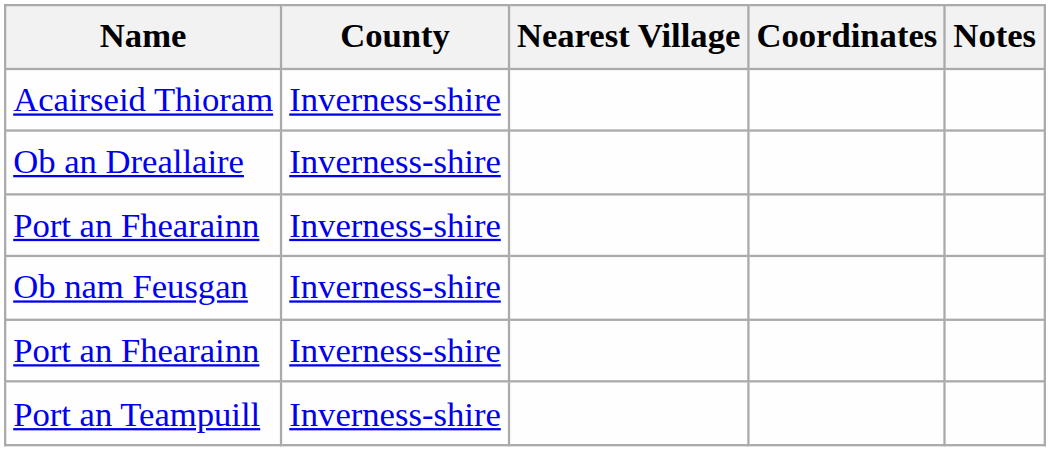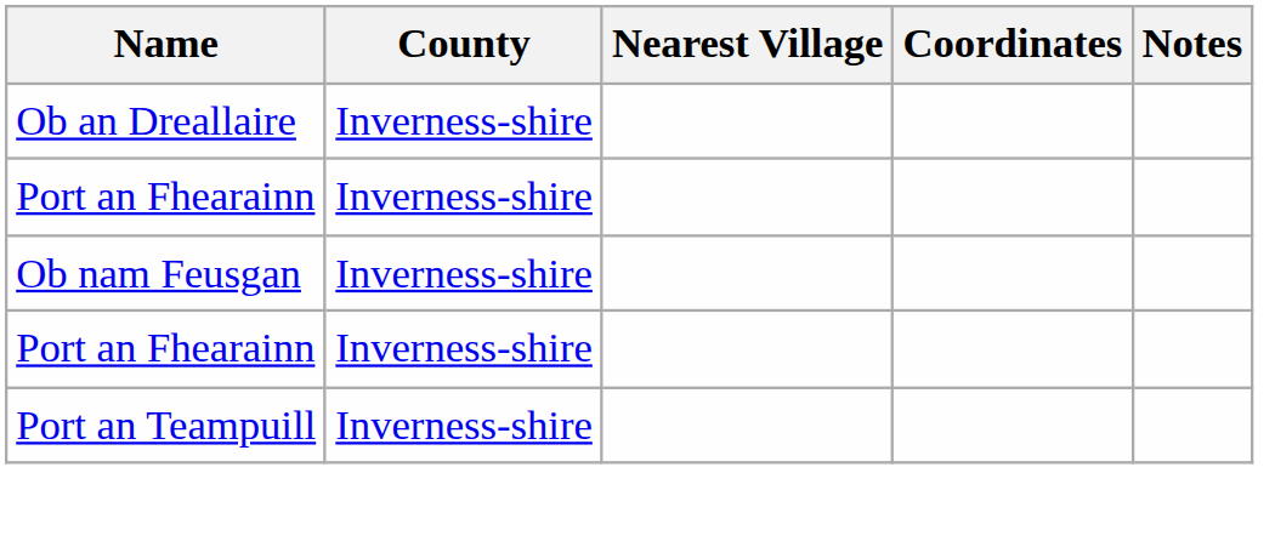- row: Acairseid Thioram | Inverness-shire
